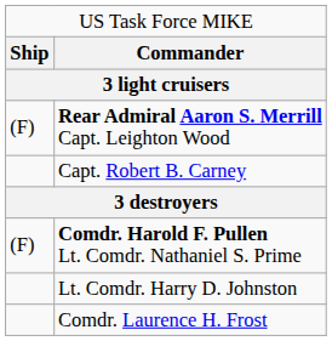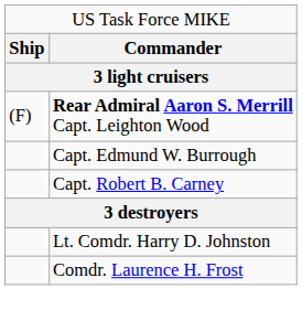+ row: Capt. Edmund W. Burrough
- row: (F) | Comdr. Harold F. Pullen Lt. Comdr. Nathaniel S. Prime
